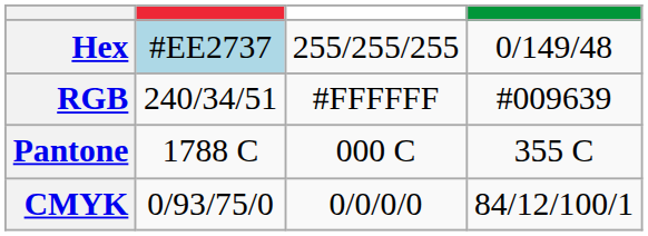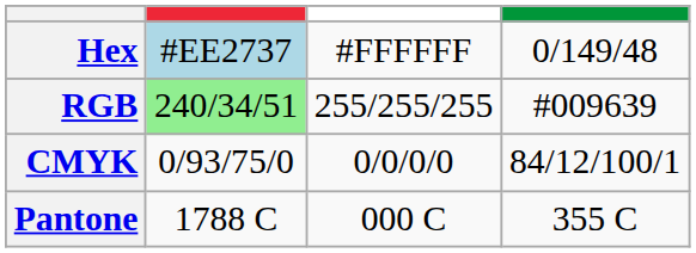Hex | column 3: 255/255/255 -> #FFFFFF
RGB | column 2: no background -> lightgreen background
RGB | column 3: #FFFFFF -> 255/255/255
rows swapped: CMYK <-> Pantone
